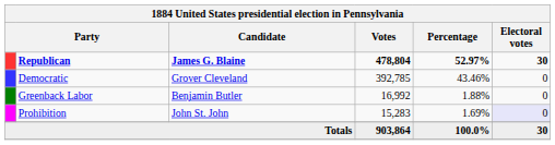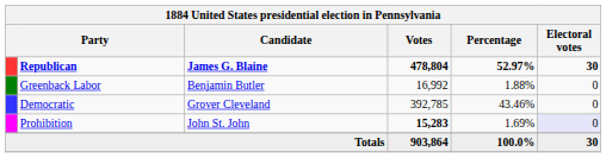rows swapped: Democratic <-> Greenback Labor
Prohibition | Votes: normal -> bold
